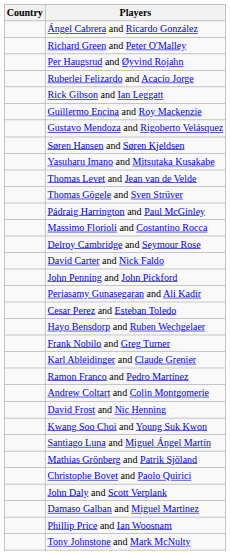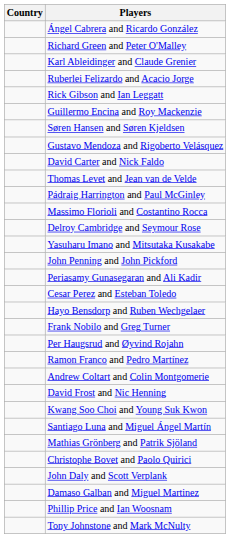rows swapped: Karl Ableidinger and Claude Grenier <-> Per Haugsrud and Øyvind Rojahn
rows swapped: Gustavo Mendoza and Rigoberto Velásquez <-> Søren Hansen and Søren Kjeldsen
rows swapped: David Carter and Nick Faldo <-> Yasuharu Imano and Mitsutaka Kusakabe
- row: Thomas Gögele and Sven Strüver
